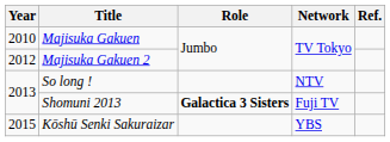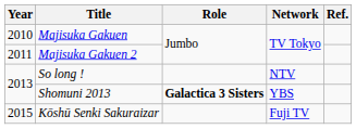Majisuka Gakuen 2 | Year: 2012 -> 2011
Shomuni 2013 | Network: Fuji TV -> YBS
Kōshū Senki Sakuraizar | Network: YBS -> Fuji TV
